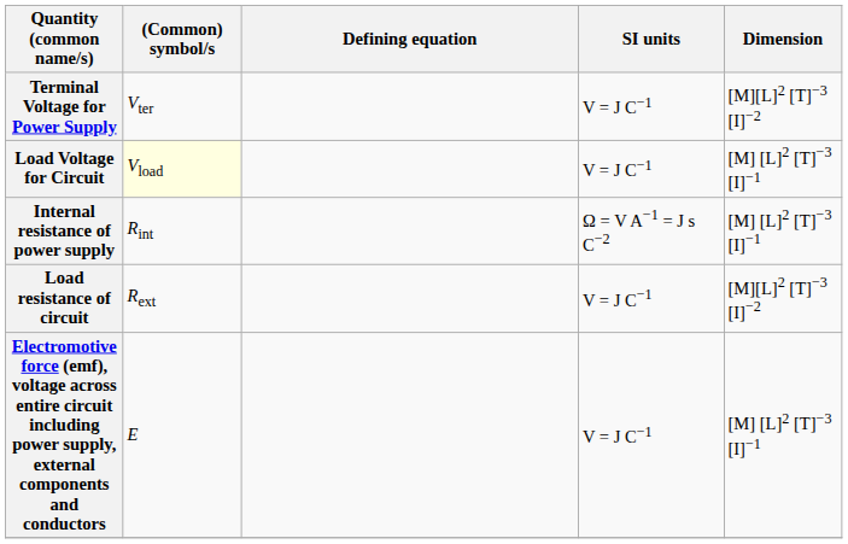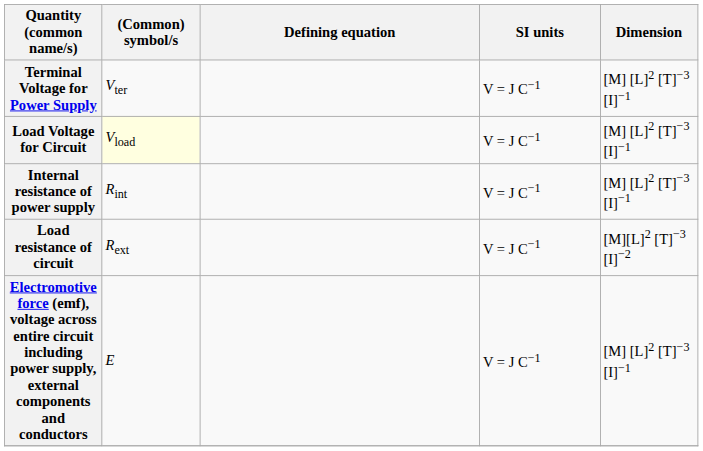Terminal Voltage for Power Supply | Dimension: [M][L]2 [T]−3 [I]−2 -> [M] [L]2 [T]−3 [I]−1
Internal resistance of power supply | SI units: Ω = V A−1 = J s C−2 -> V = J C−1
